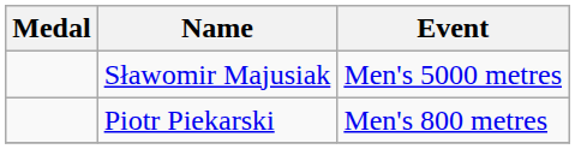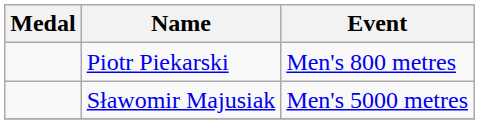rows swapped: Piotr Piekarski <-> Sławomir Majusiak
